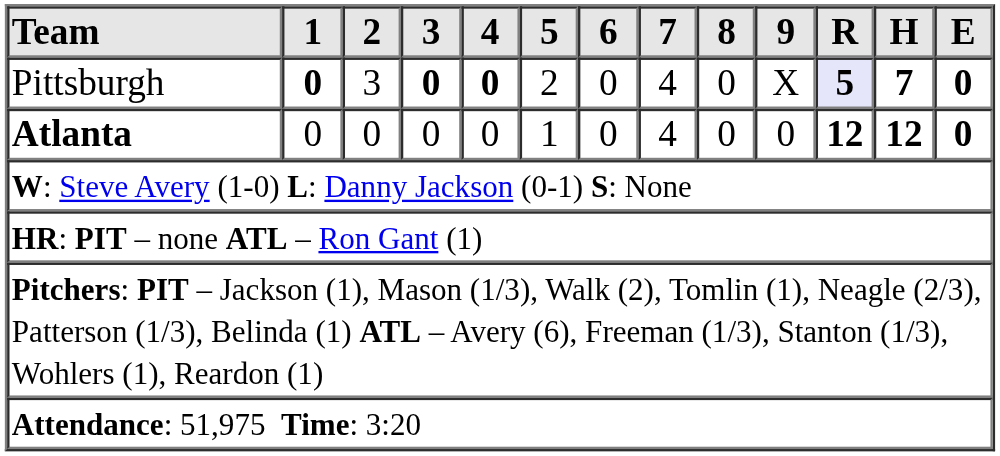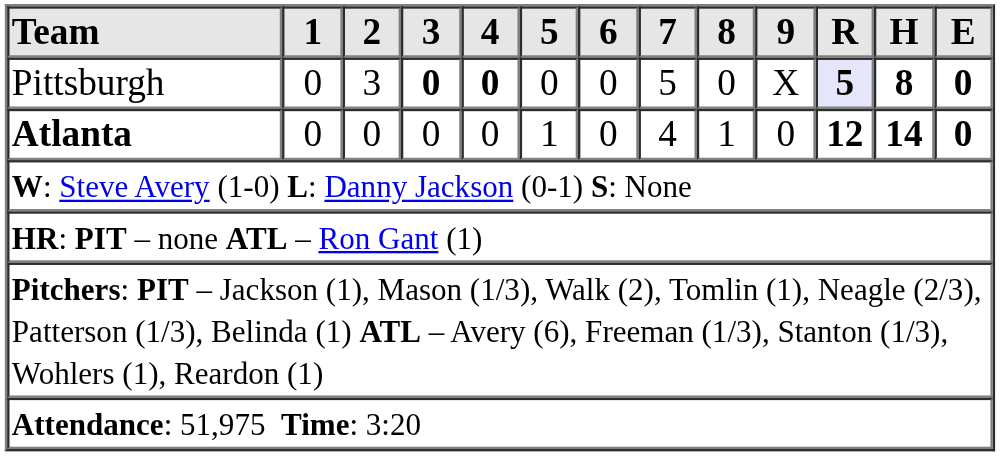Pittsburgh | 1: bold -> normal
Pittsburgh | 5: 2 -> 0
Pittsburgh | 7: 4 -> 5
Pittsburgh | H: 7 -> 8
Atlanta | 8: 0 -> 1
Atlanta | H: 12 -> 14
